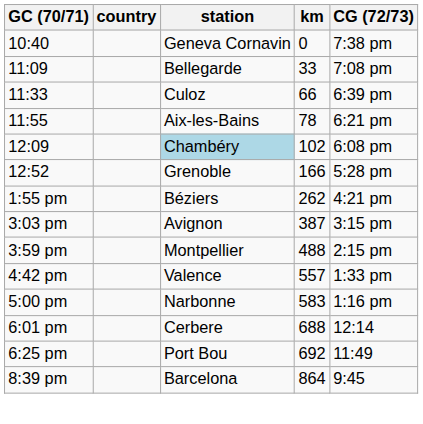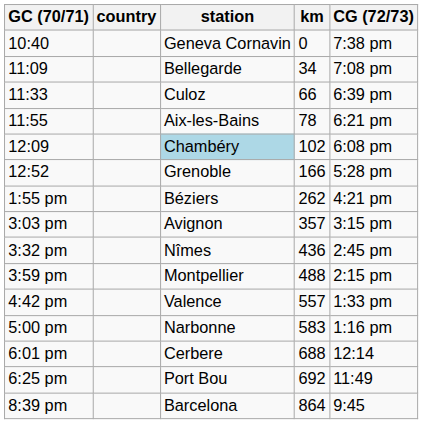11:09 | km: 33 -> 34
3:03 pm | km: 387 -> 357
+ row: 3:32 pm | Nîmes | 436 | 2:45 pm
